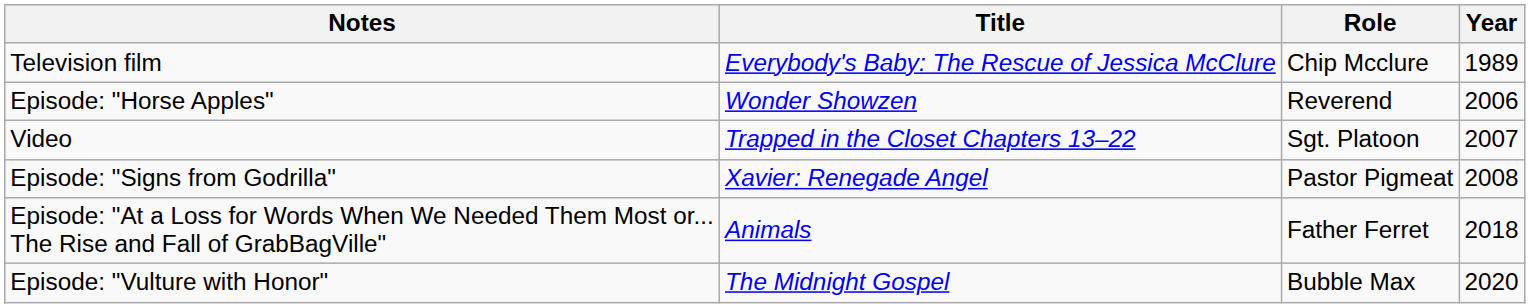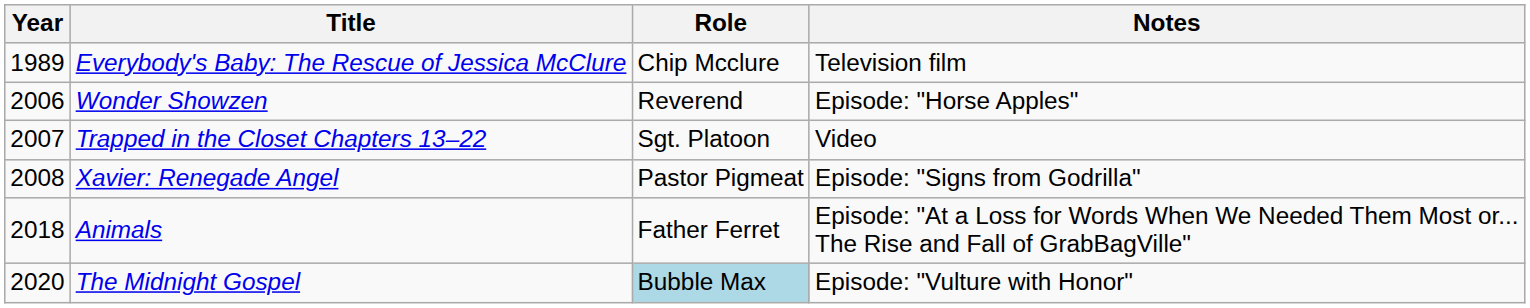columns swapped: Year <-> Notes
The Midnight Gospel | Role: no background -> lightblue background
